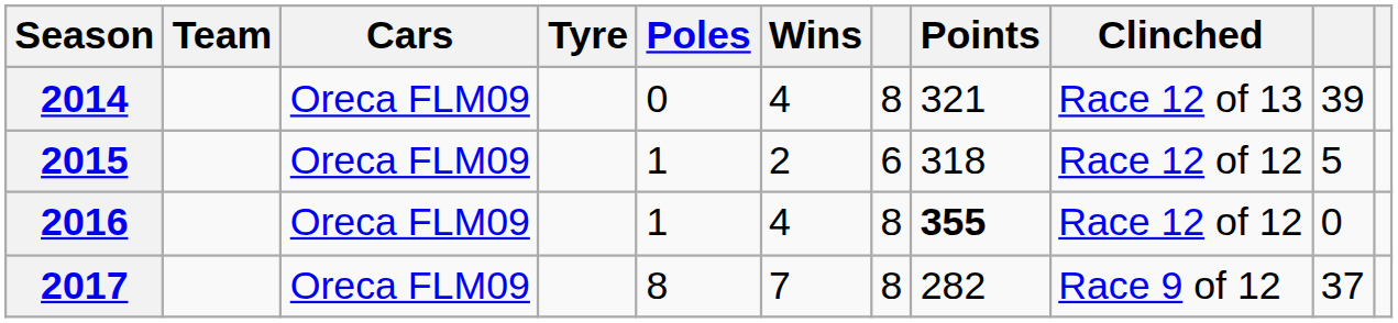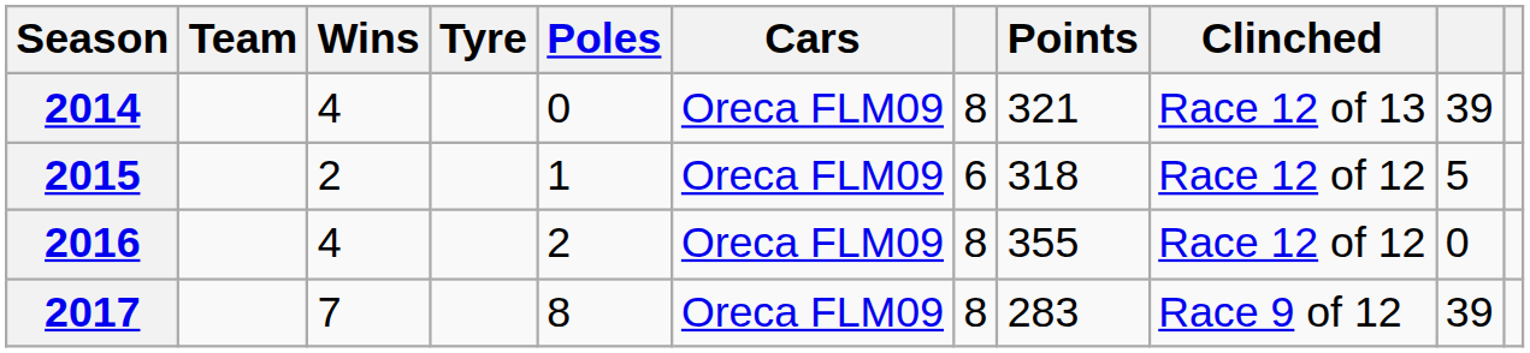columns swapped: Cars <-> Wins
2016 | Poles: 1 -> 2
2016 | Points: bold -> normal
2017 | Points: 282 -> 283
2017 | column 10: 37 -> 39
